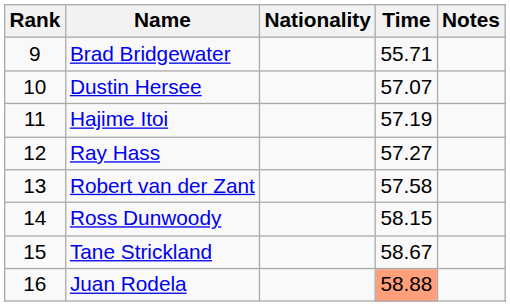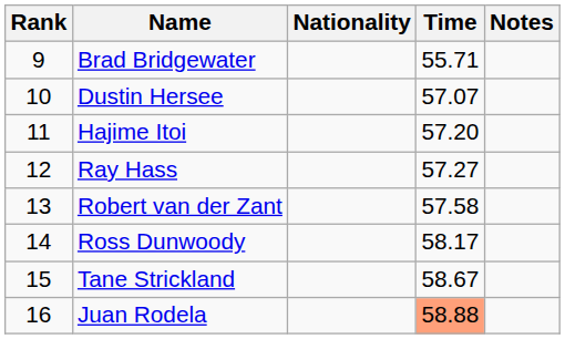Hajime Itoi | Time: 57.19 -> 57.20
Ross Dunwoody | Time: 58.15 -> 58.17
